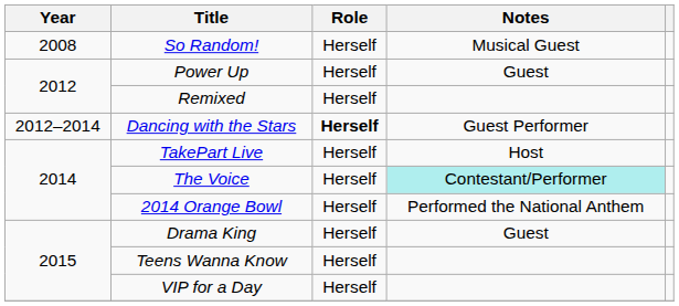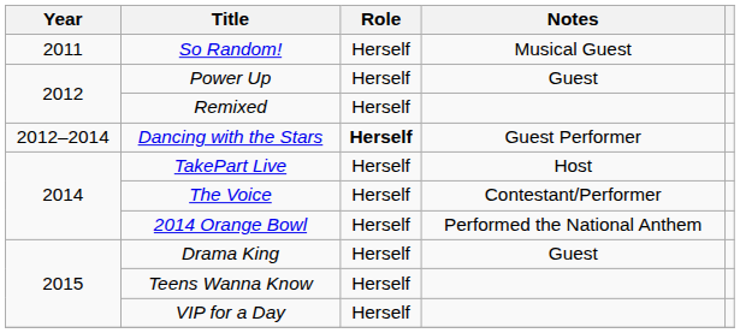So Random! | Year: 2008 -> 2011
The Voice | Notes: paleturquoise background -> no background
